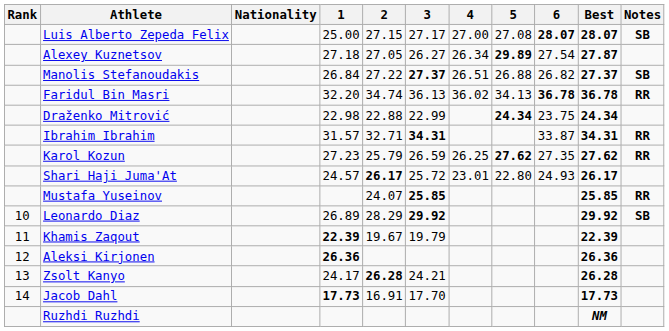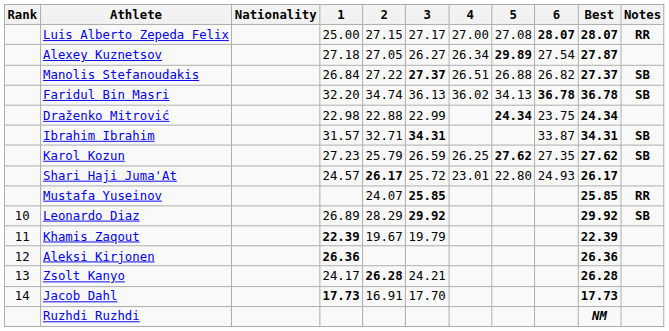Luis Alberto Zepeda Felix | Notes: SB -> RR
Faridul Bin Masri | Notes: RR -> SB
Ibrahim Ibrahim | Notes: RR -> SB
Karol Kozun | Notes: RR -> SB
